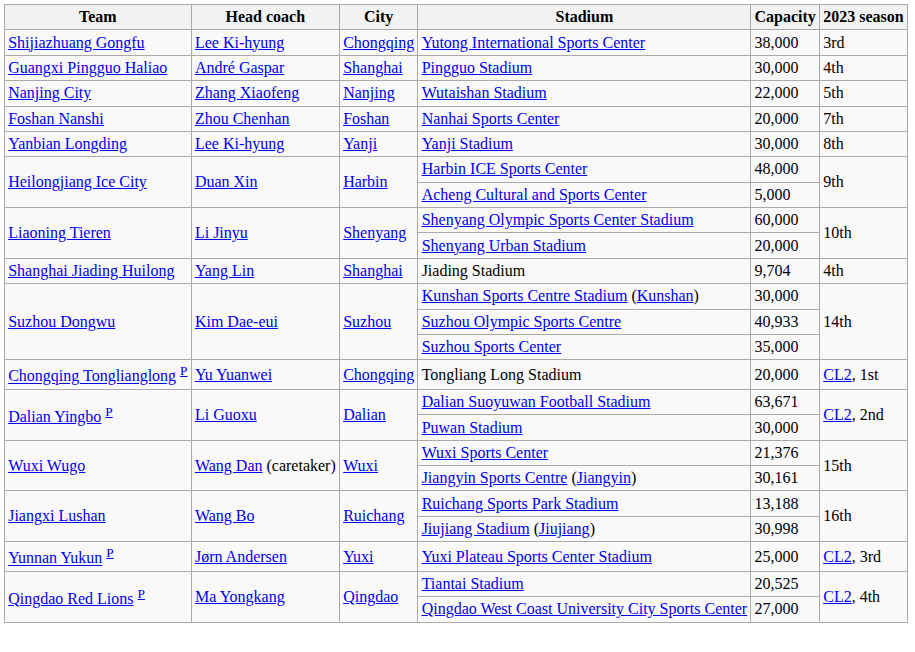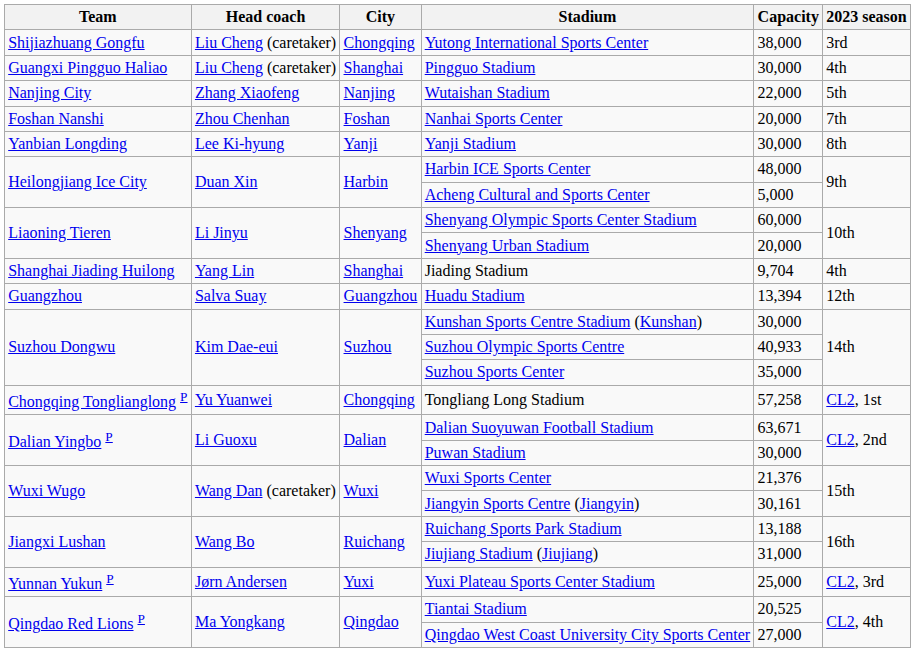Yutong International Sports Center | Head coach: Lee Ki-hyung -> Liu Cheng (caretaker)
Pingguo Stadium | Head coach: André Gaspar -> Liu Cheng (caretaker)
+ row: Guangzhou | Salva Suay | Guangzhou | Huadu Stadium | 13,394 | 12th
Tongliang Long Stadium | Capacity: 20,000 -> 57,258
Jiujiang Stadium (Jiujiang) | Capacity: 30,998 -> 31,000
